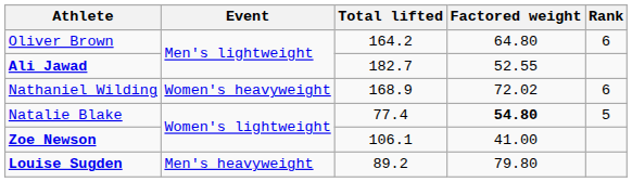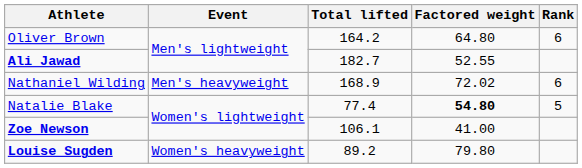Nathaniel Wilding | Event: Women's heavyweight -> Men's heavyweight
Louise Sugden | Event: Men's heavyweight -> Women's heavyweight
